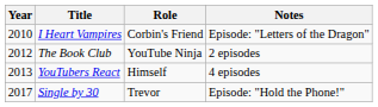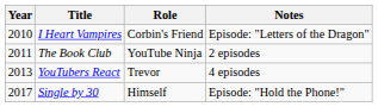The Book Club | Year: 2012 -> 2011
YouTubers React | Role: Himself -> Trevor
Single by 30 | Role: Trevor -> Himself
